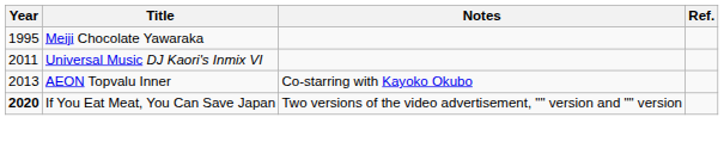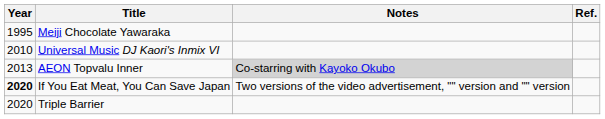Universal Music DJ Kaori's Inmix VI | Year: 2011 -> 2010
AEON Topvalu Inner | Notes: no background -> lightgrey background
+ row: 2020 | Triple Barrier
